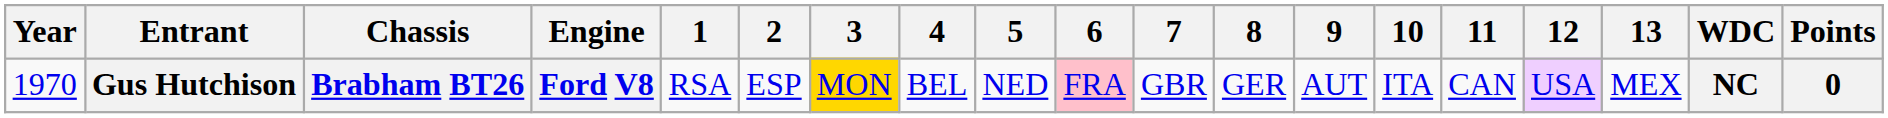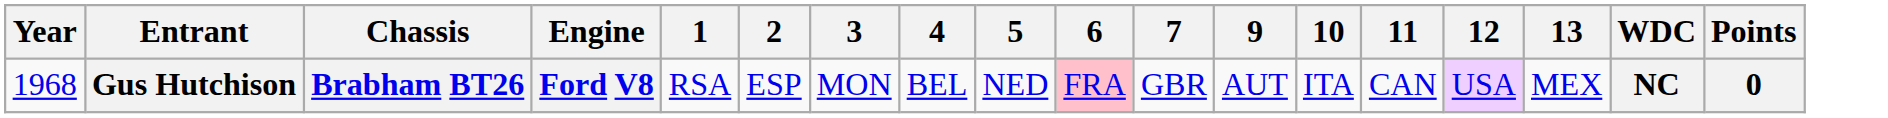- column: 8 | GER
Gus Hutchison | Year: 1970 -> 1968
Gus Hutchison | 3: gold background -> no background
